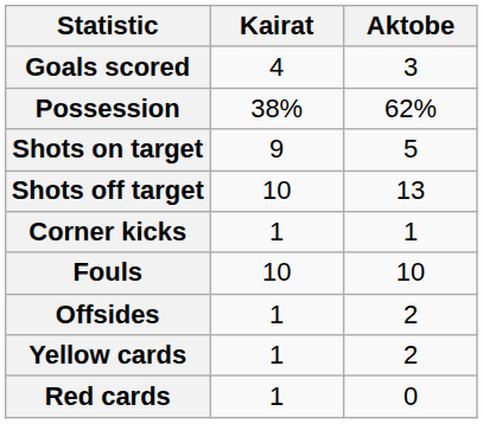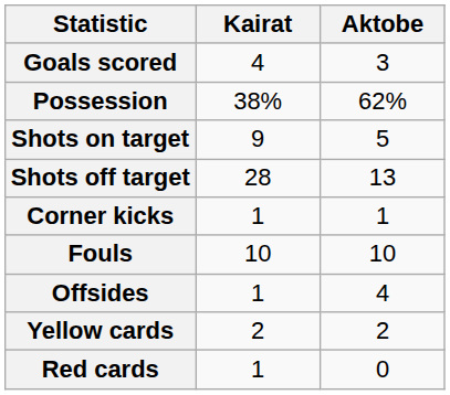Shots off target | Kairat: 10 -> 28
Offsides | Aktobe: 2 -> 4
Yellow cards | Kairat: 1 -> 2
